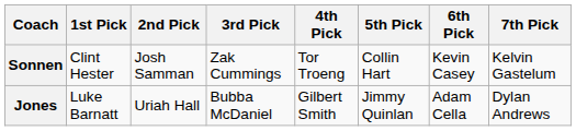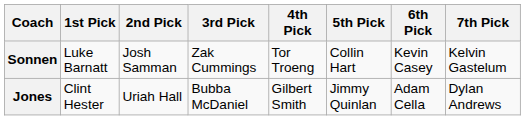Sonnen | 1st Pick: Clint Hester -> Luke Barnatt
Jones | 1st Pick: Luke Barnatt -> Clint Hester
